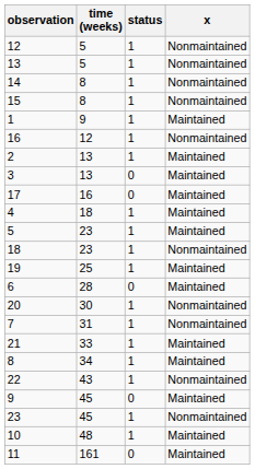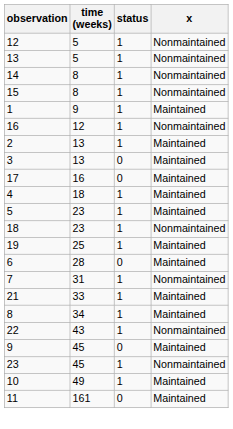- row: 20 | 30 | 1 | Nonmaintained
10 | time (weeks): 48 -> 49
